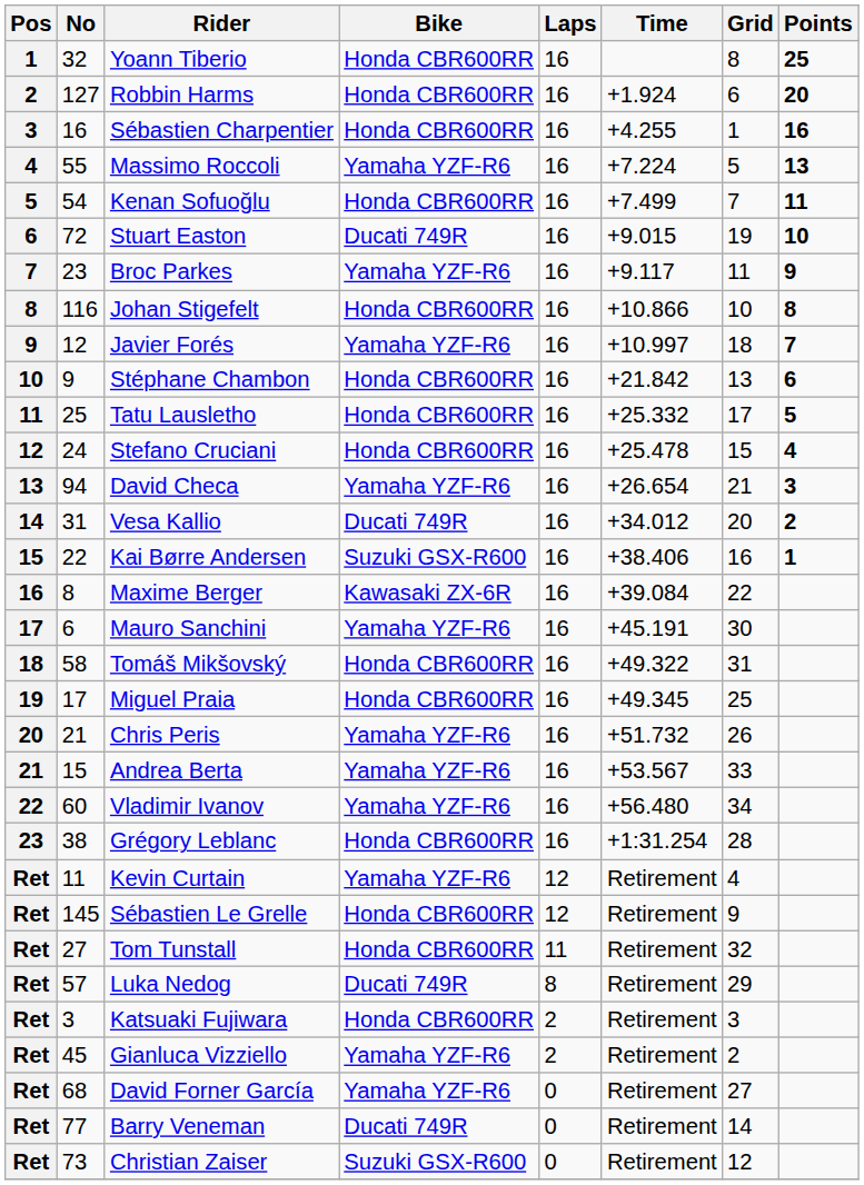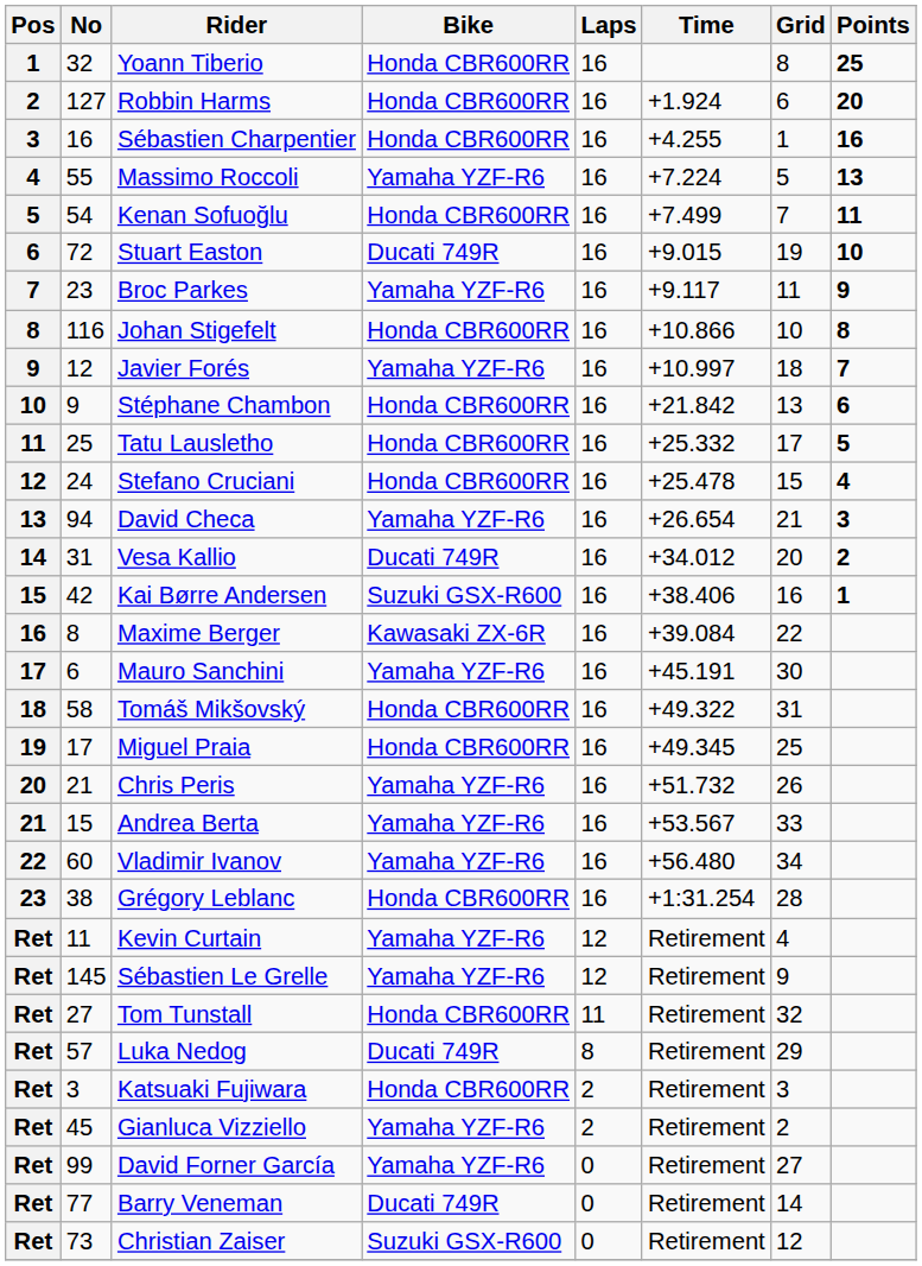Kai Børre Andersen | No: 22 -> 42
Sébastien Le Grelle | Bike: Honda CBR600RR -> Yamaha YZF-R6
David Forner García | No: 68 -> 99
